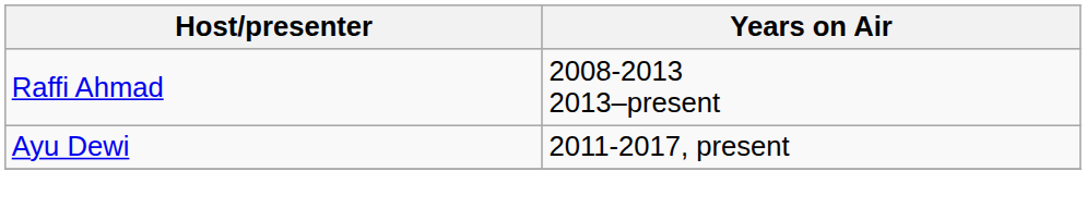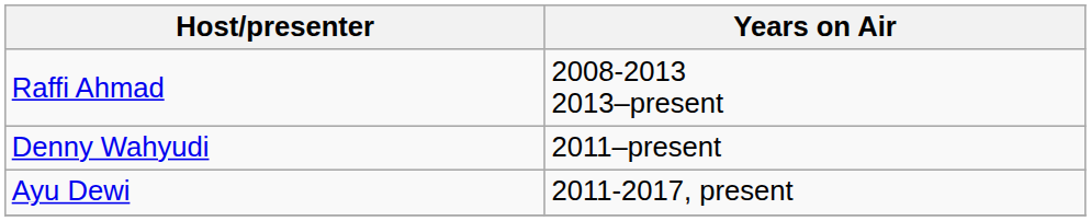+ row: Denny Wahyudi | 2011–present
